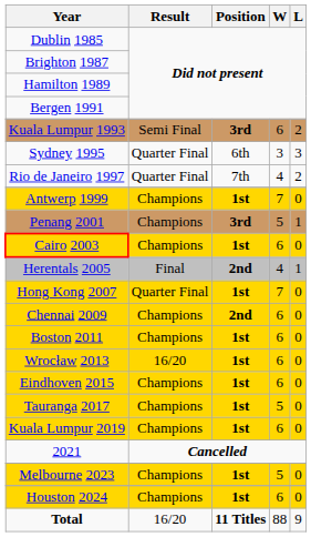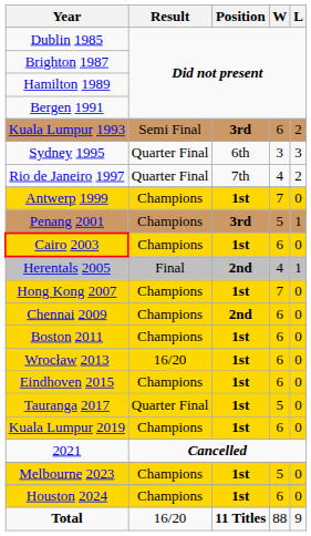Hong Kong 2007 | Result: Quarter Final -> Champions
Tauranga 2017 | Result: Champions -> Quarter Final
